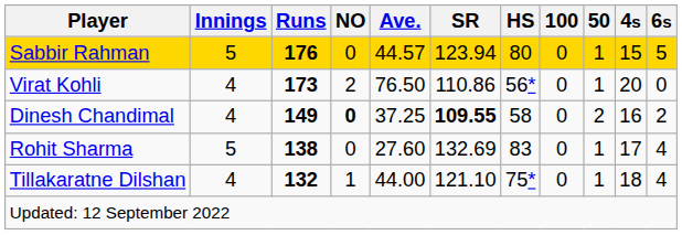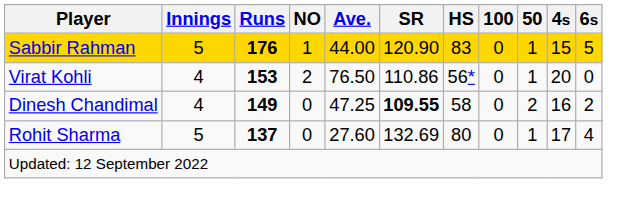Sabbir Rahman | NO: 0 -> 1
Sabbir Rahman | Ave.: 44.57 -> 44.00
Sabbir Rahman | SR: 123.94 -> 120.90
Sabbir Rahman | HS: 80 -> 83
Virat Kohli | Runs: 173 -> 153
Dinesh Chandimal | NO: bold -> normal
Dinesh Chandimal | Ave.: 37.25 -> 47.25
Rohit Sharma | Runs: 138 -> 137
Rohit Sharma | HS: 83 -> 80
- row: Tillakaratne Dilshan | 4 | 132 | 1 | 44.00 | 121.10 | 75* | 0 | 1 | 18 | 4
